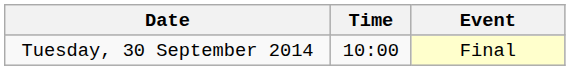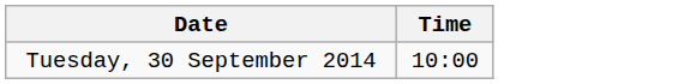- column: Event | Final
